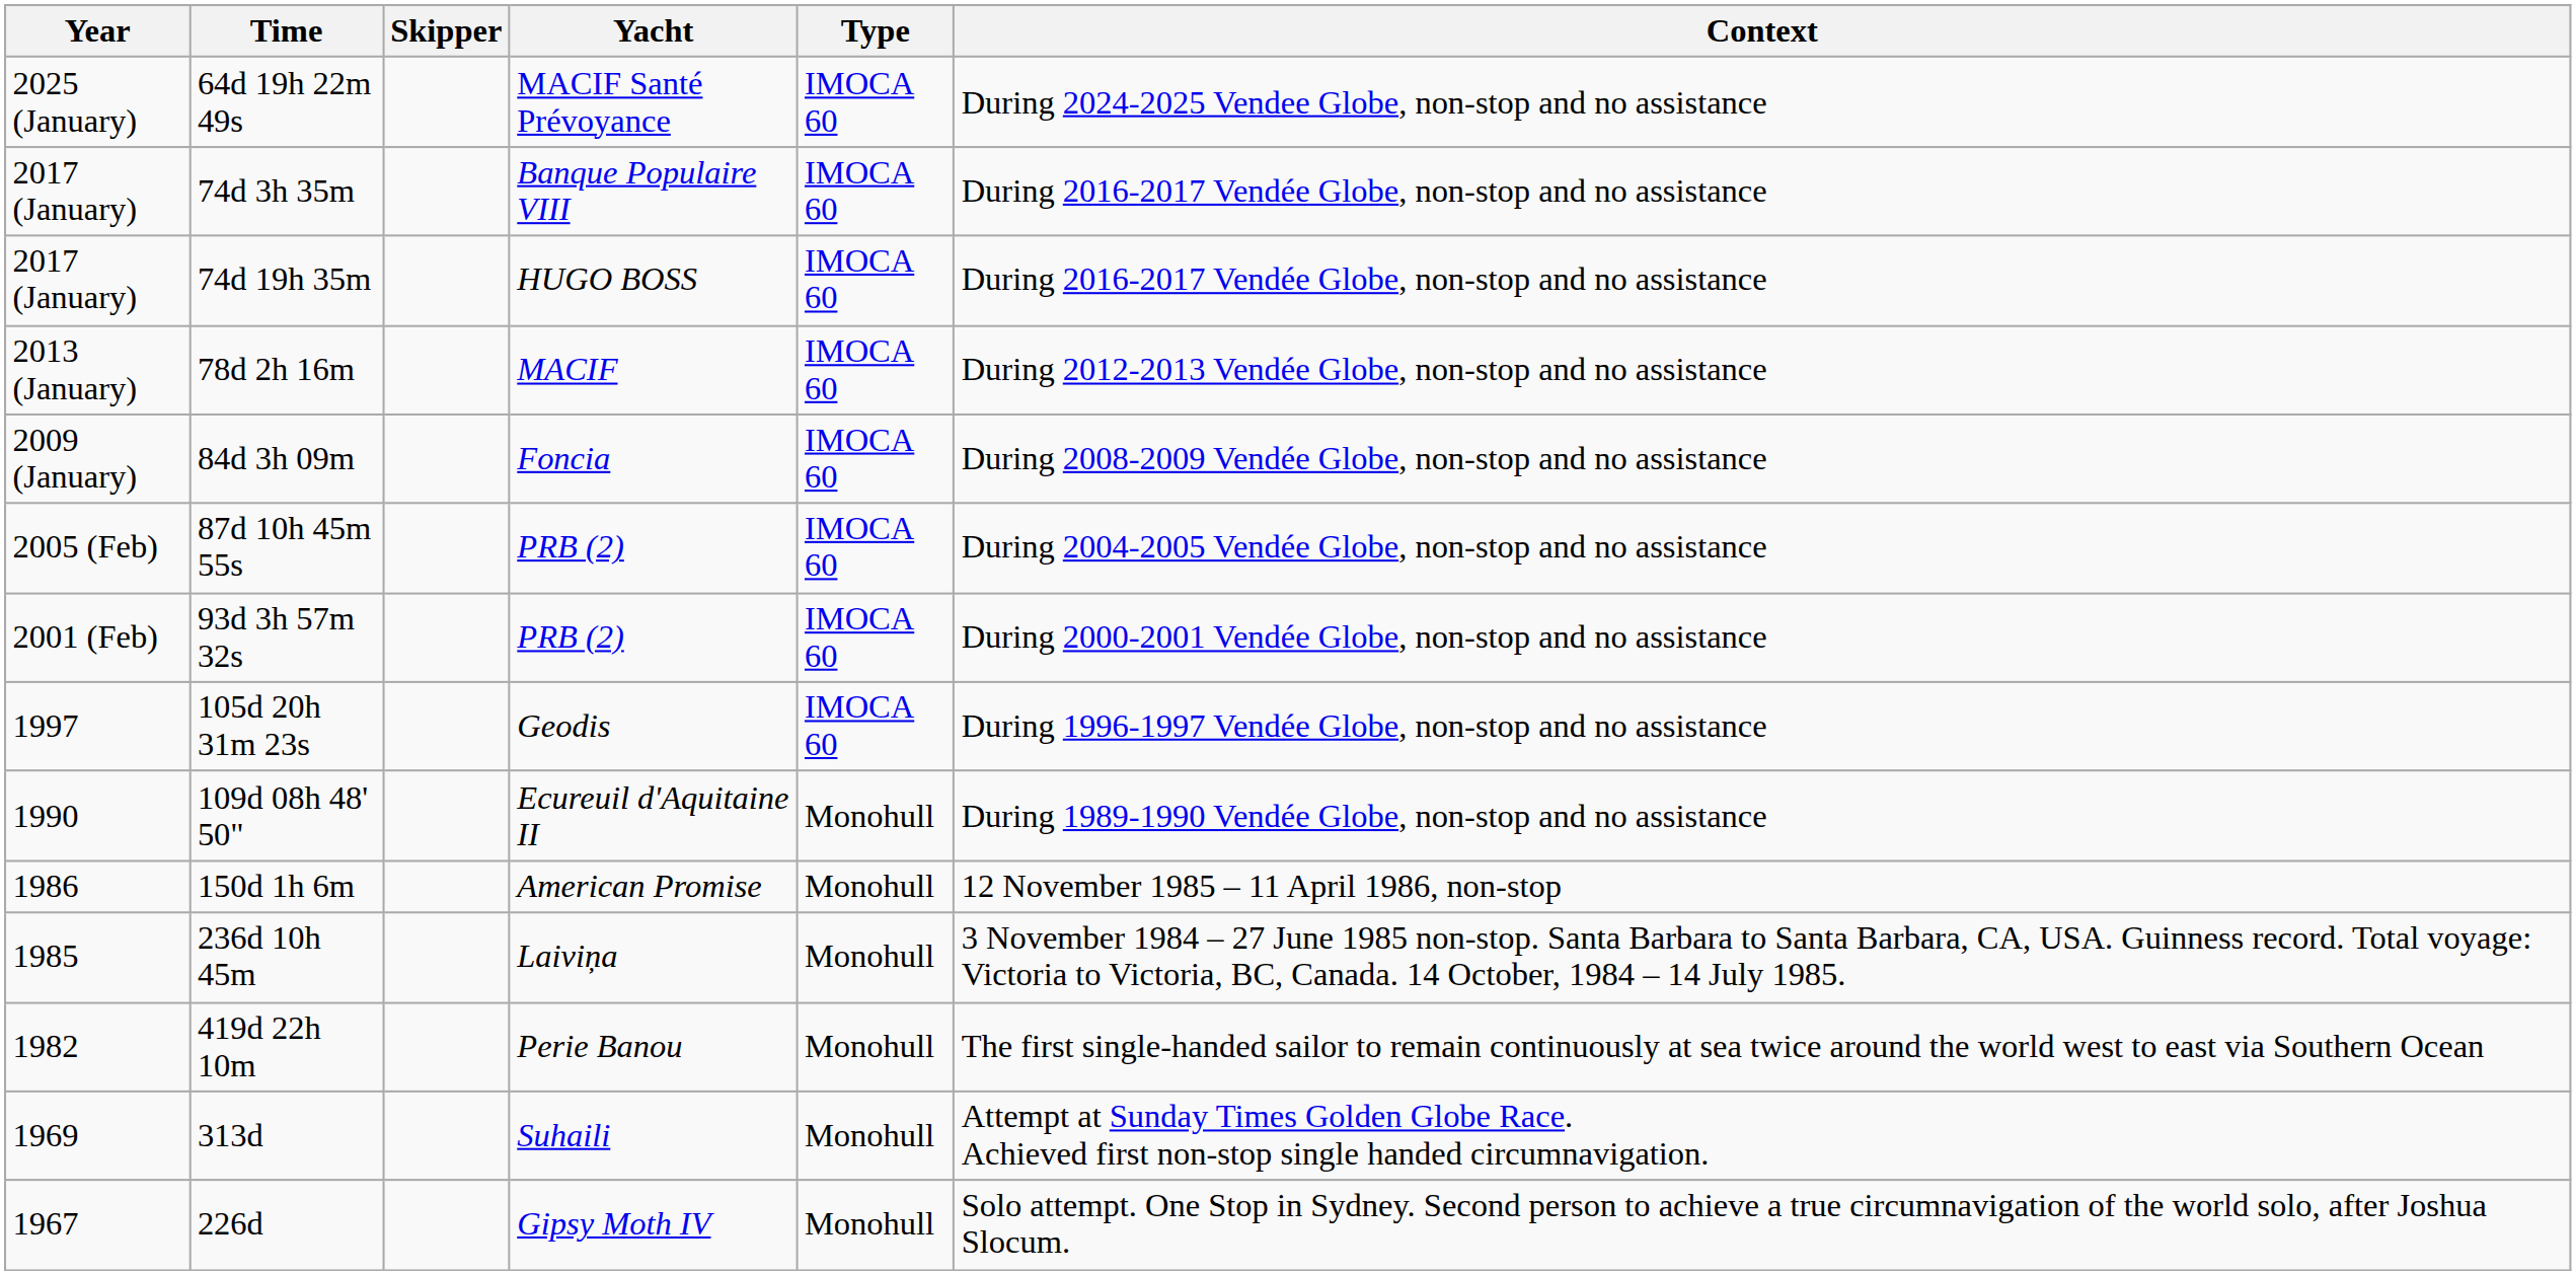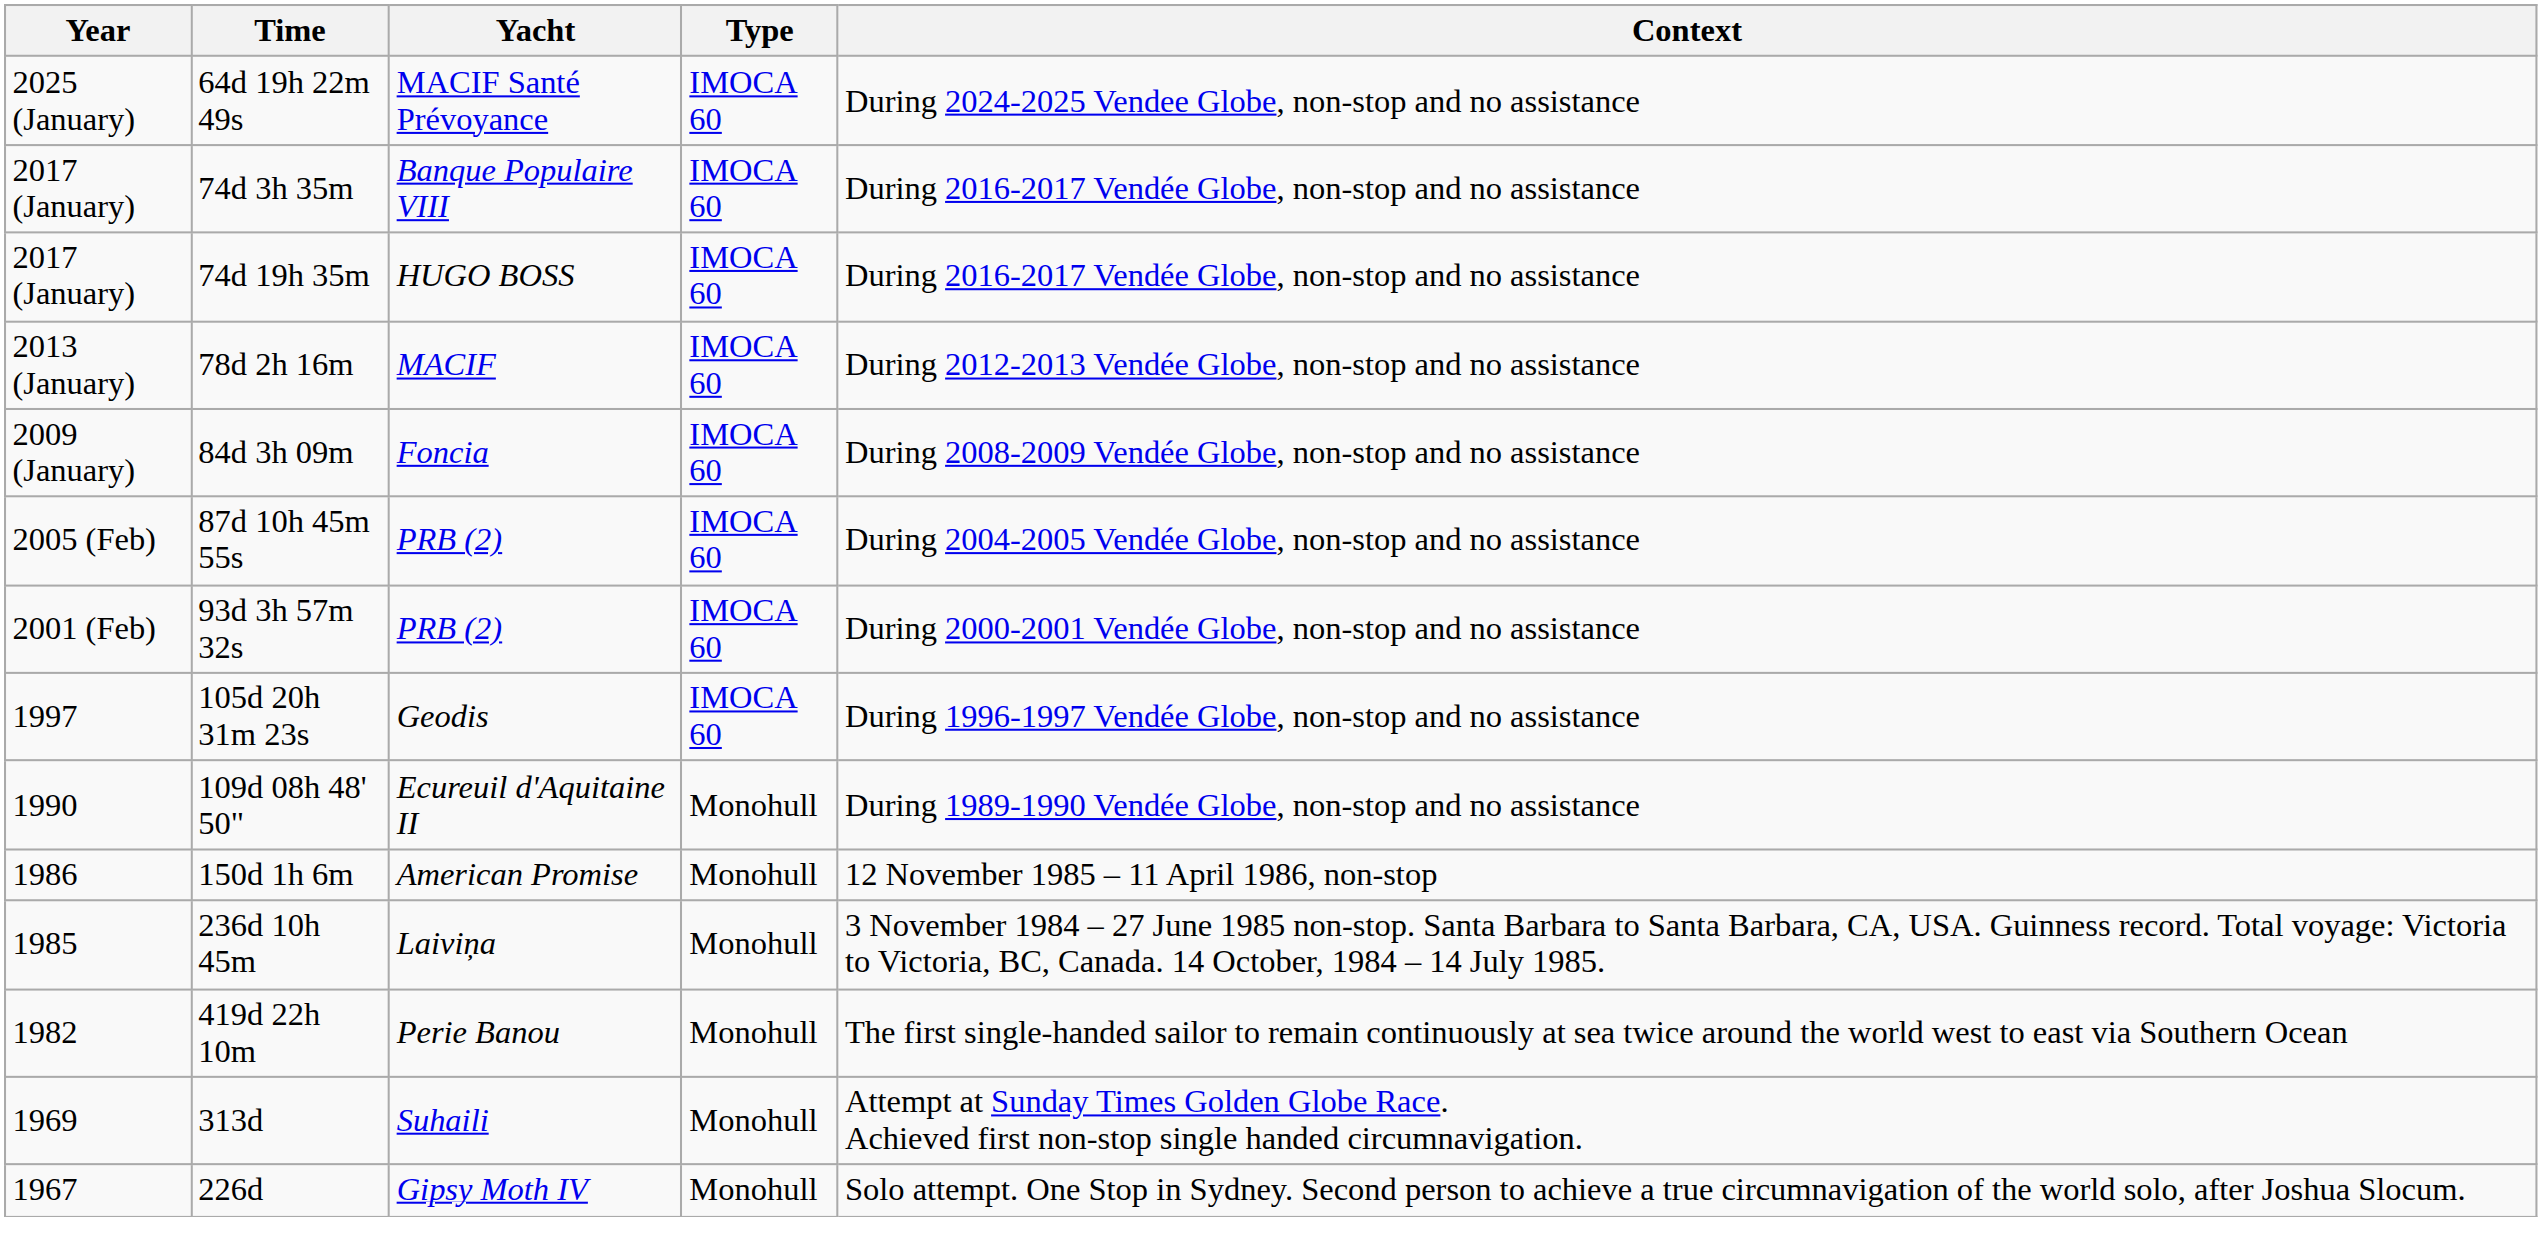- column: Skipper
